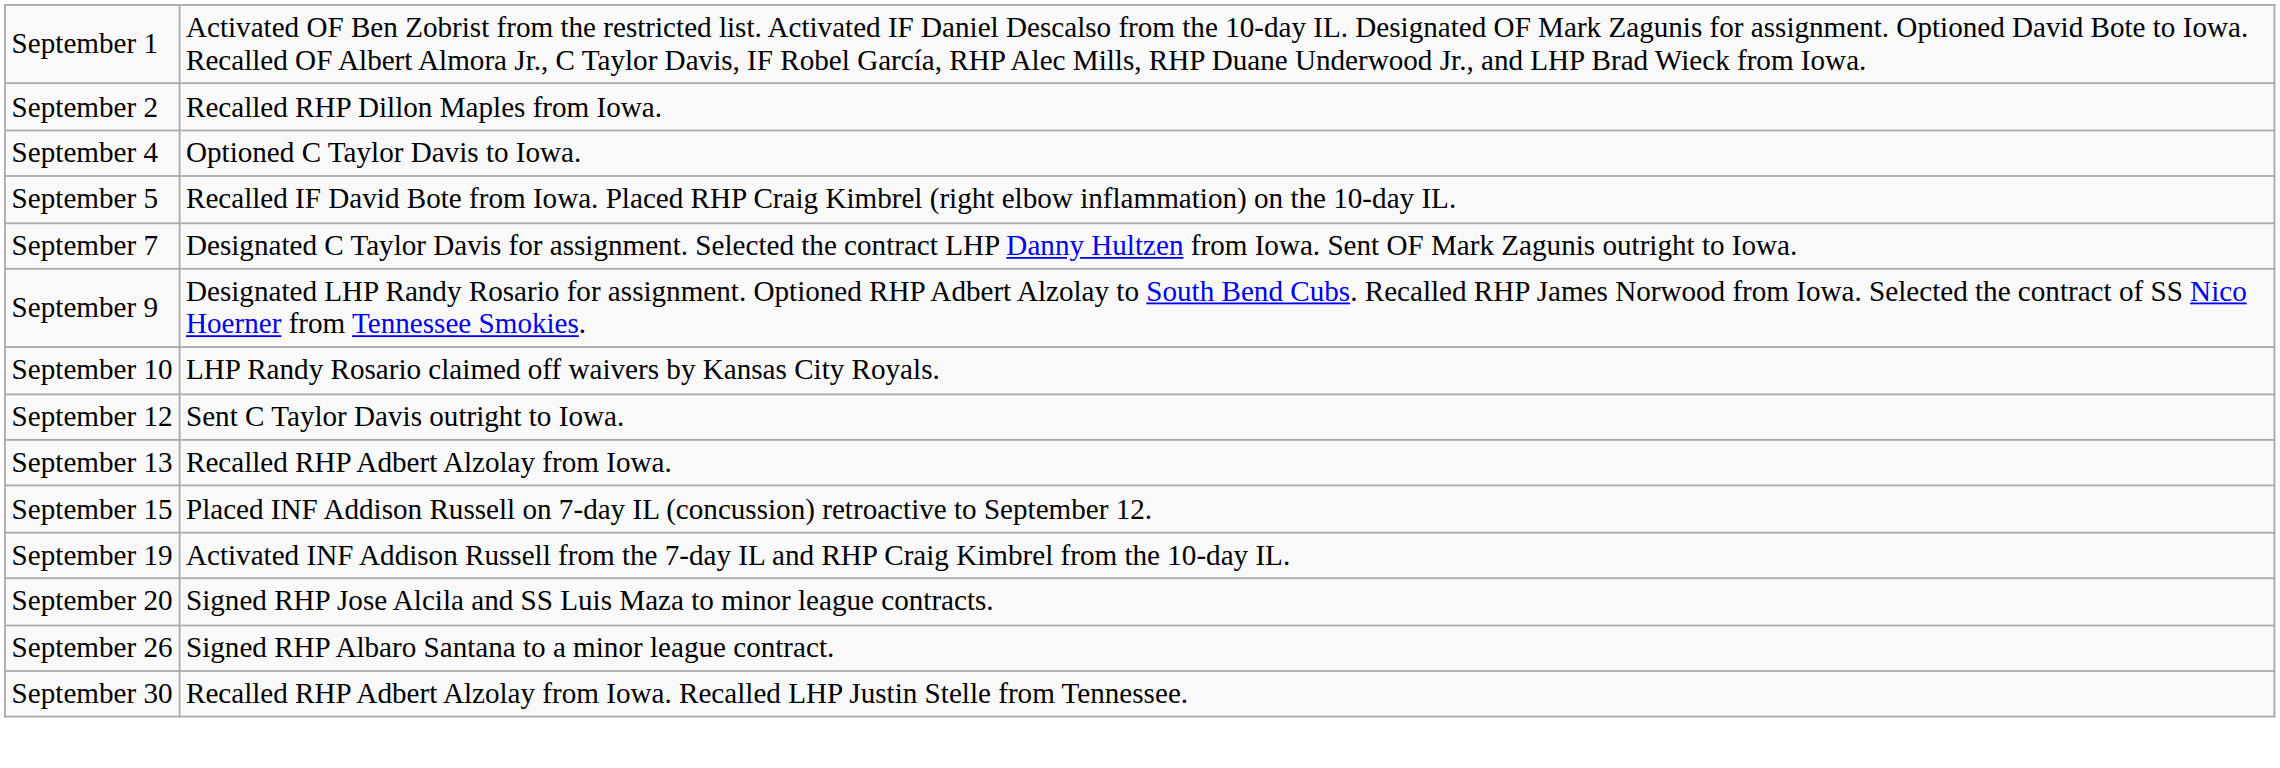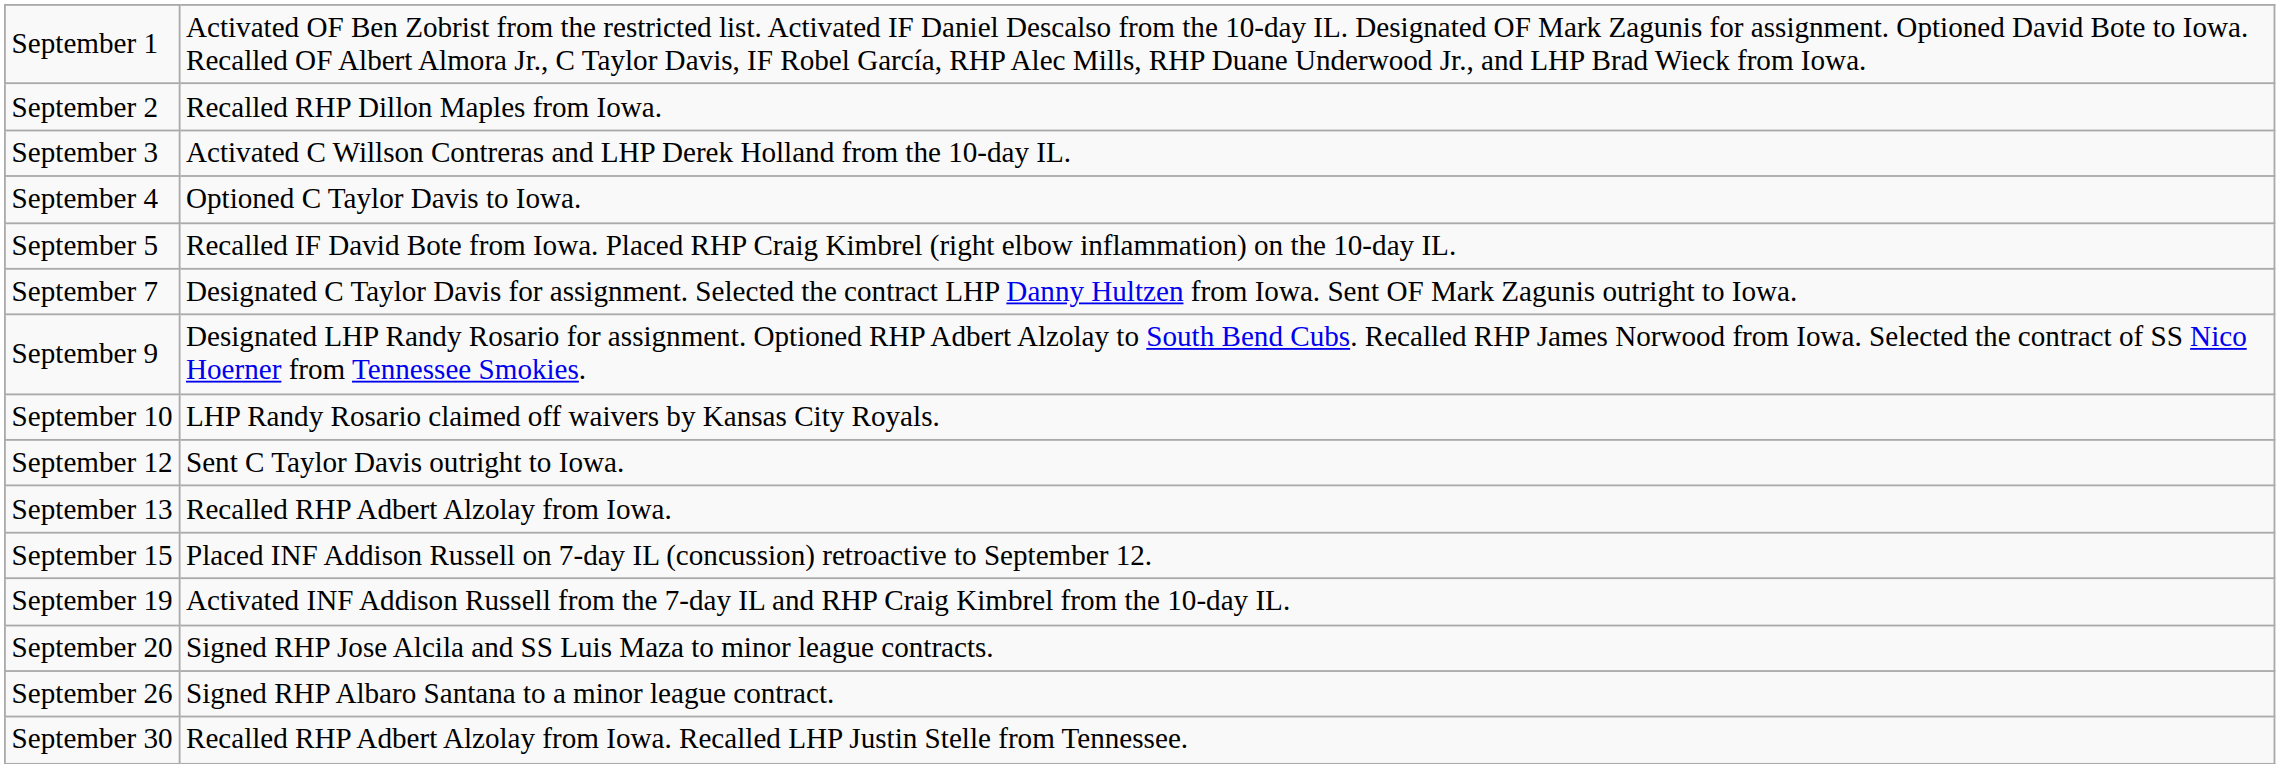+ row: September 3 | Activated C Willson Contreras and LHP Derek Holland from the 10-day IL.
